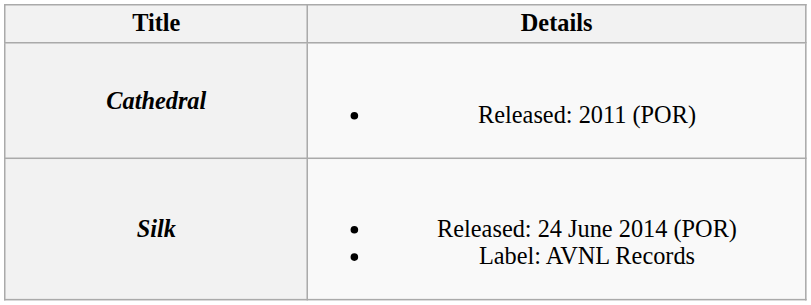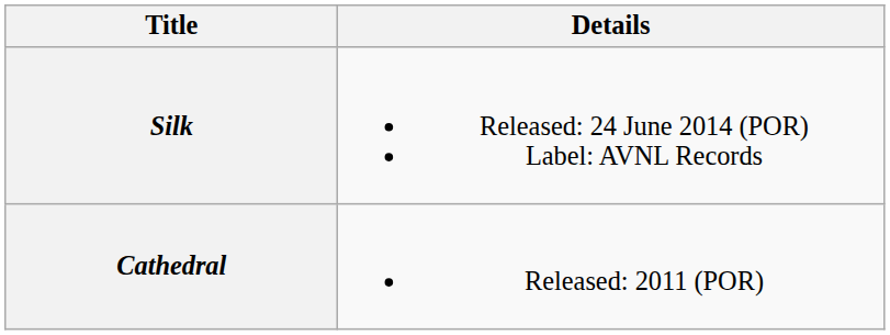rows swapped: Cathedral <-> Silk
